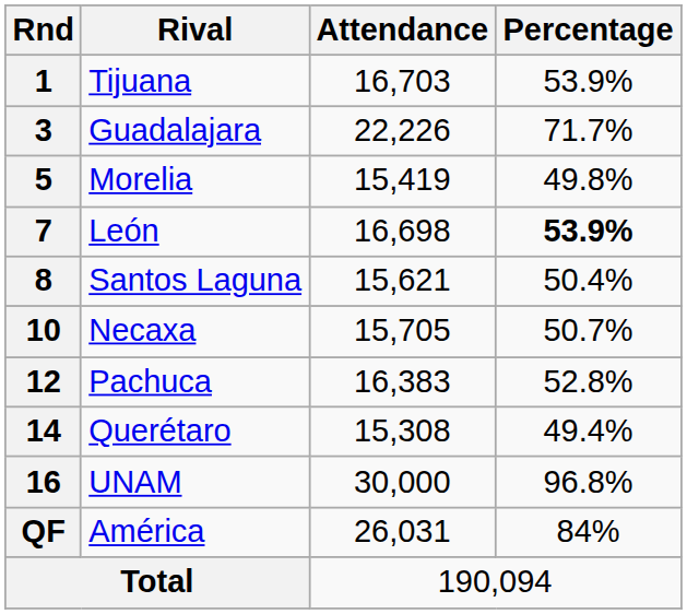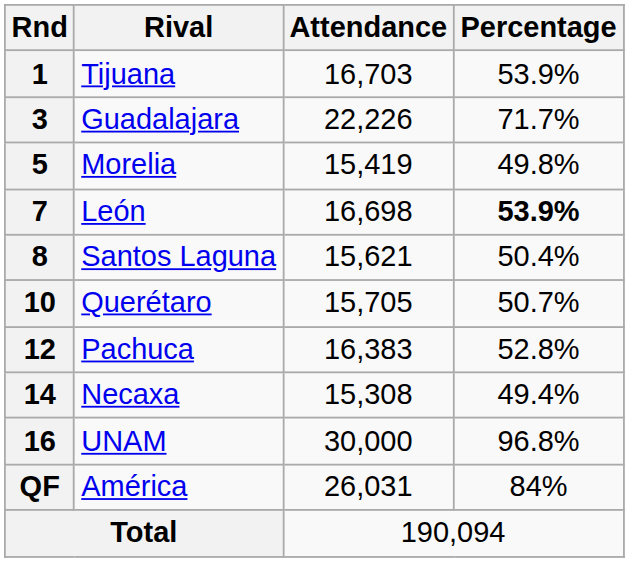10 | Rival: Necaxa -> Querétaro
14 | Rival: Querétaro -> Necaxa
